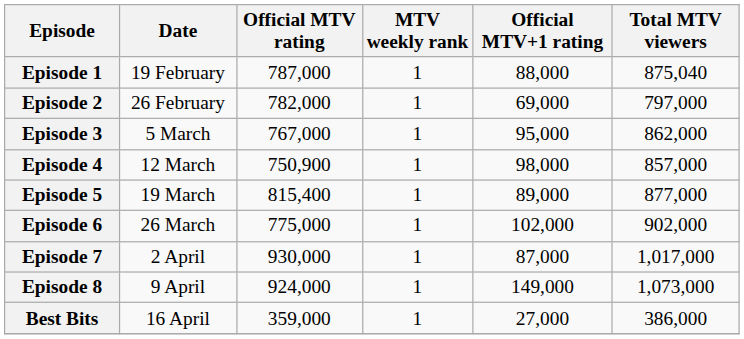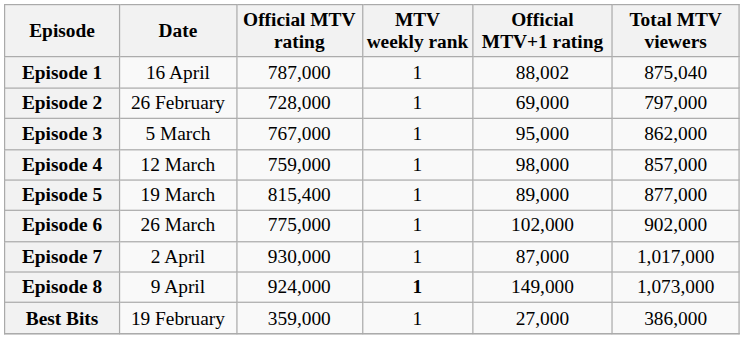Episode 1 | Date: 19 February -> 16 April
Episode 1 | Official MTV+1 rating: 88,000 -> 88,002
Episode 2 | Official MTV rating: 782,000 -> 728,000
Episode 4 | Official MTV rating: 750,900 -> 759,000
Episode 8 | MTV weekly rank: normal -> bold
Best Bits | Date: 16 April -> 19 February
